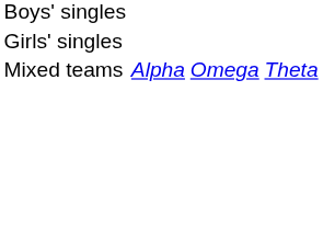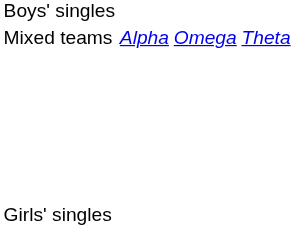rows swapped: Girls' singles <-> Mixed teams
